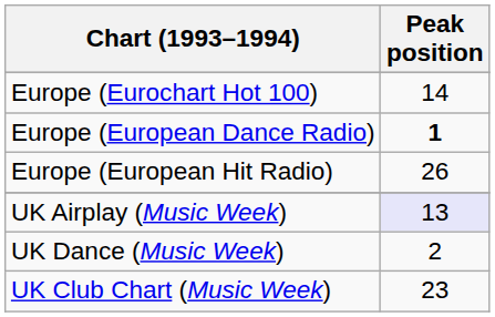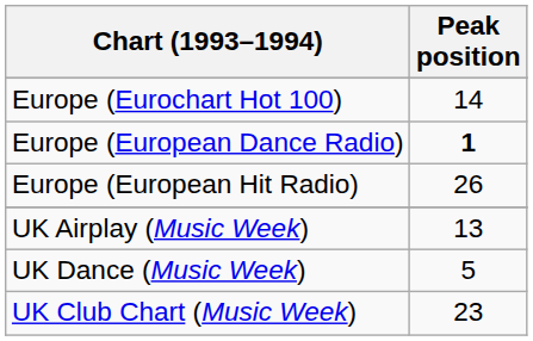UK Airplay (Music Week) | Peak position: lavender background -> no background
UK Dance (Music Week) | Peak position: 2 -> 5
